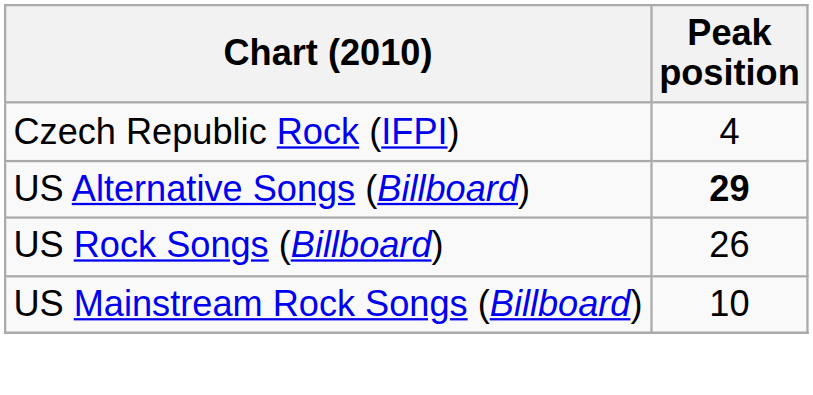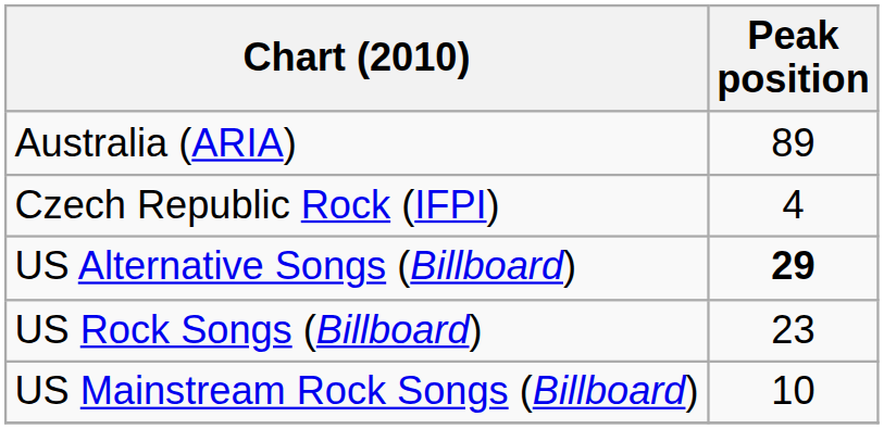+ row: Australia (ARIA) | 89
US Rock Songs (Billboard) | Peak position: 26 -> 23
